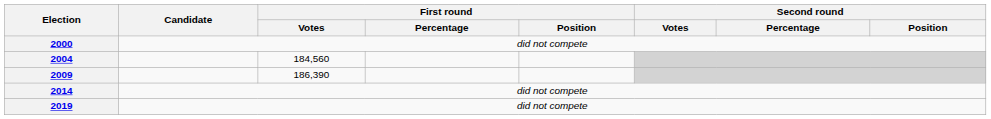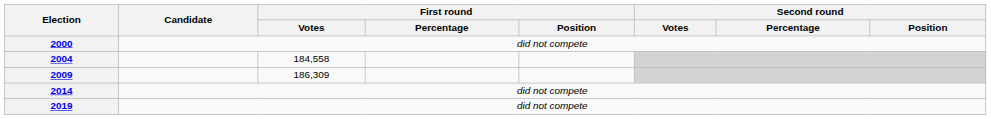2004 | First round / Votes: 184,560 -> 184,558
2009 | First round / Votes: 186,390 -> 186,309
